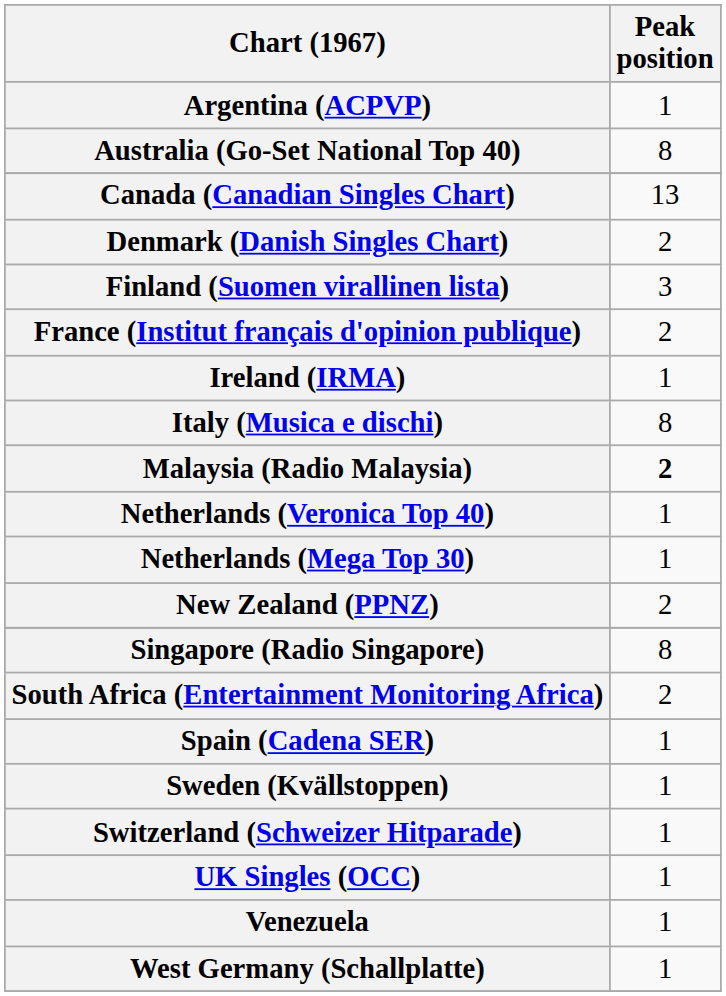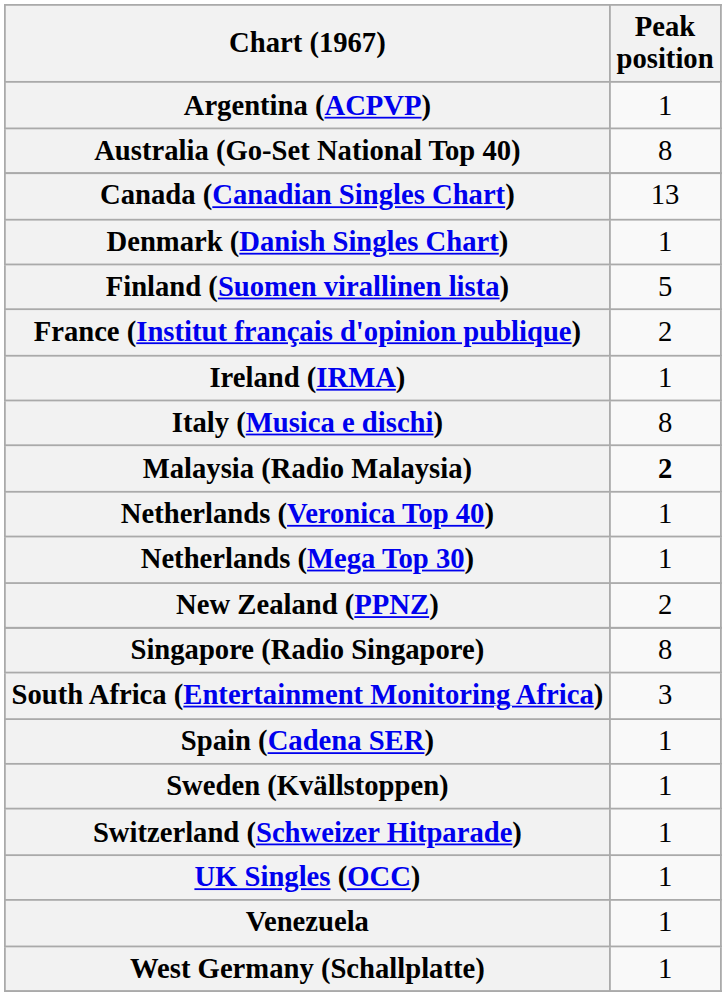Denmark (Danish Singles Chart) | Peak position: 2 -> 1
Finland (Suomen virallinen lista) | Peak position: 3 -> 5
South Africa (Entertainment Monitoring Africa) | Peak position: 2 -> 3
